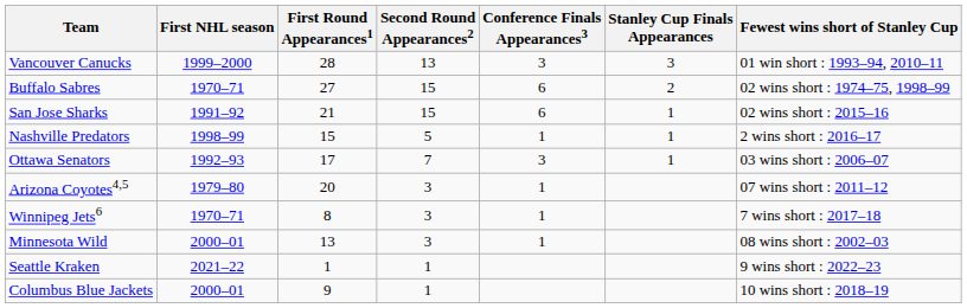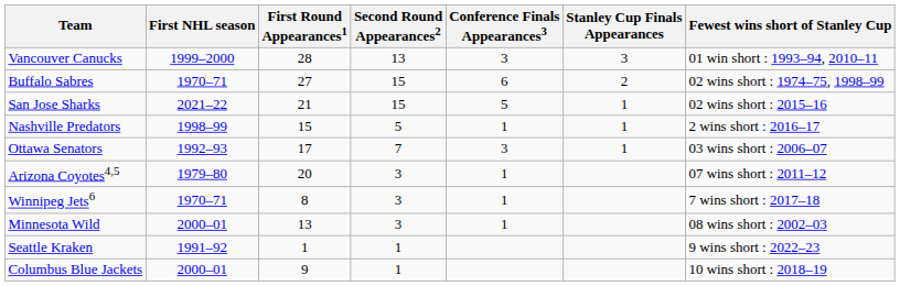San Jose Sharks | First NHL season: 1991–92 -> 2021–22
San Jose Sharks | Conference Finals Appearances3: 6 -> 5
Seattle Kraken | First NHL season: 2021–22 -> 1991–92
